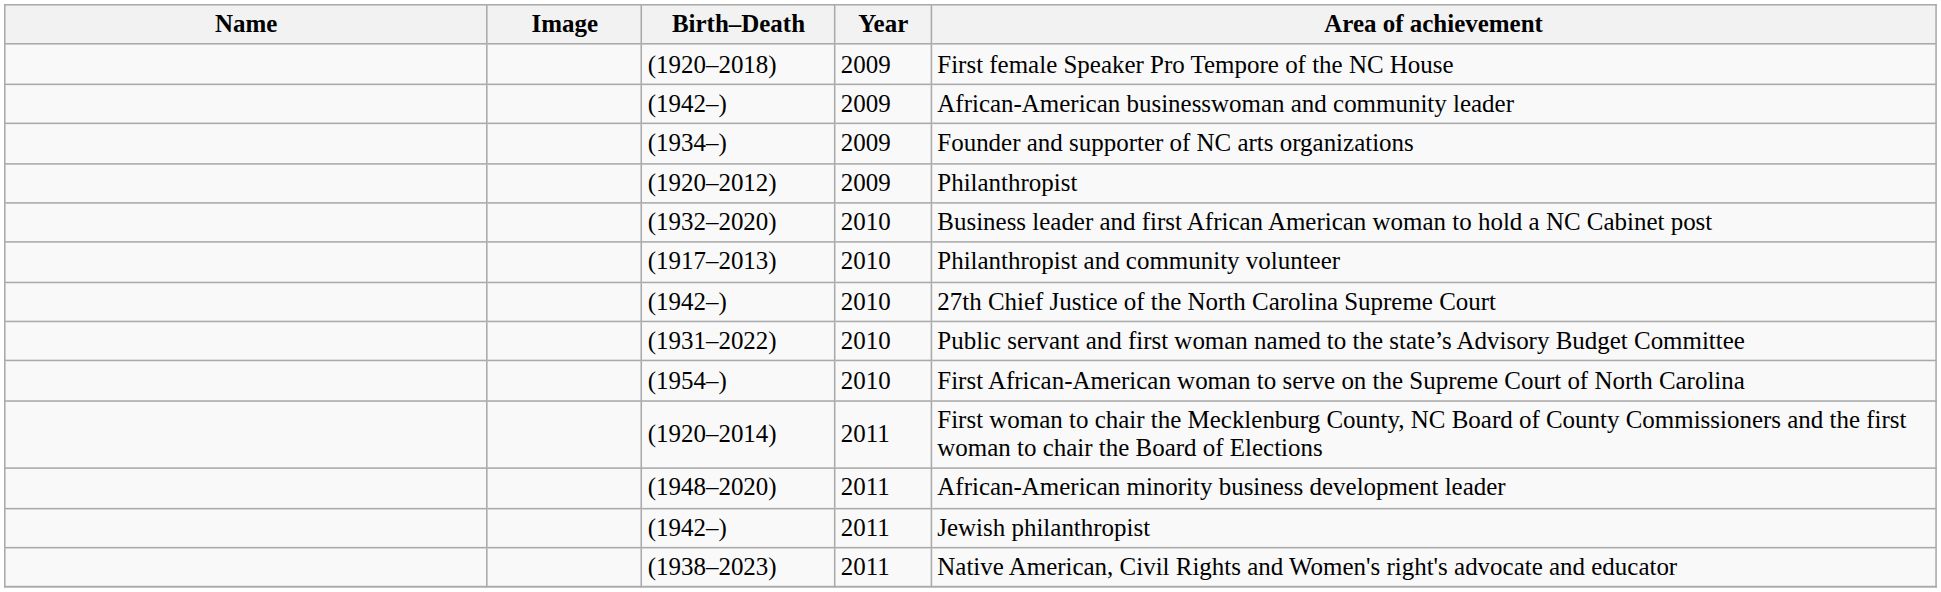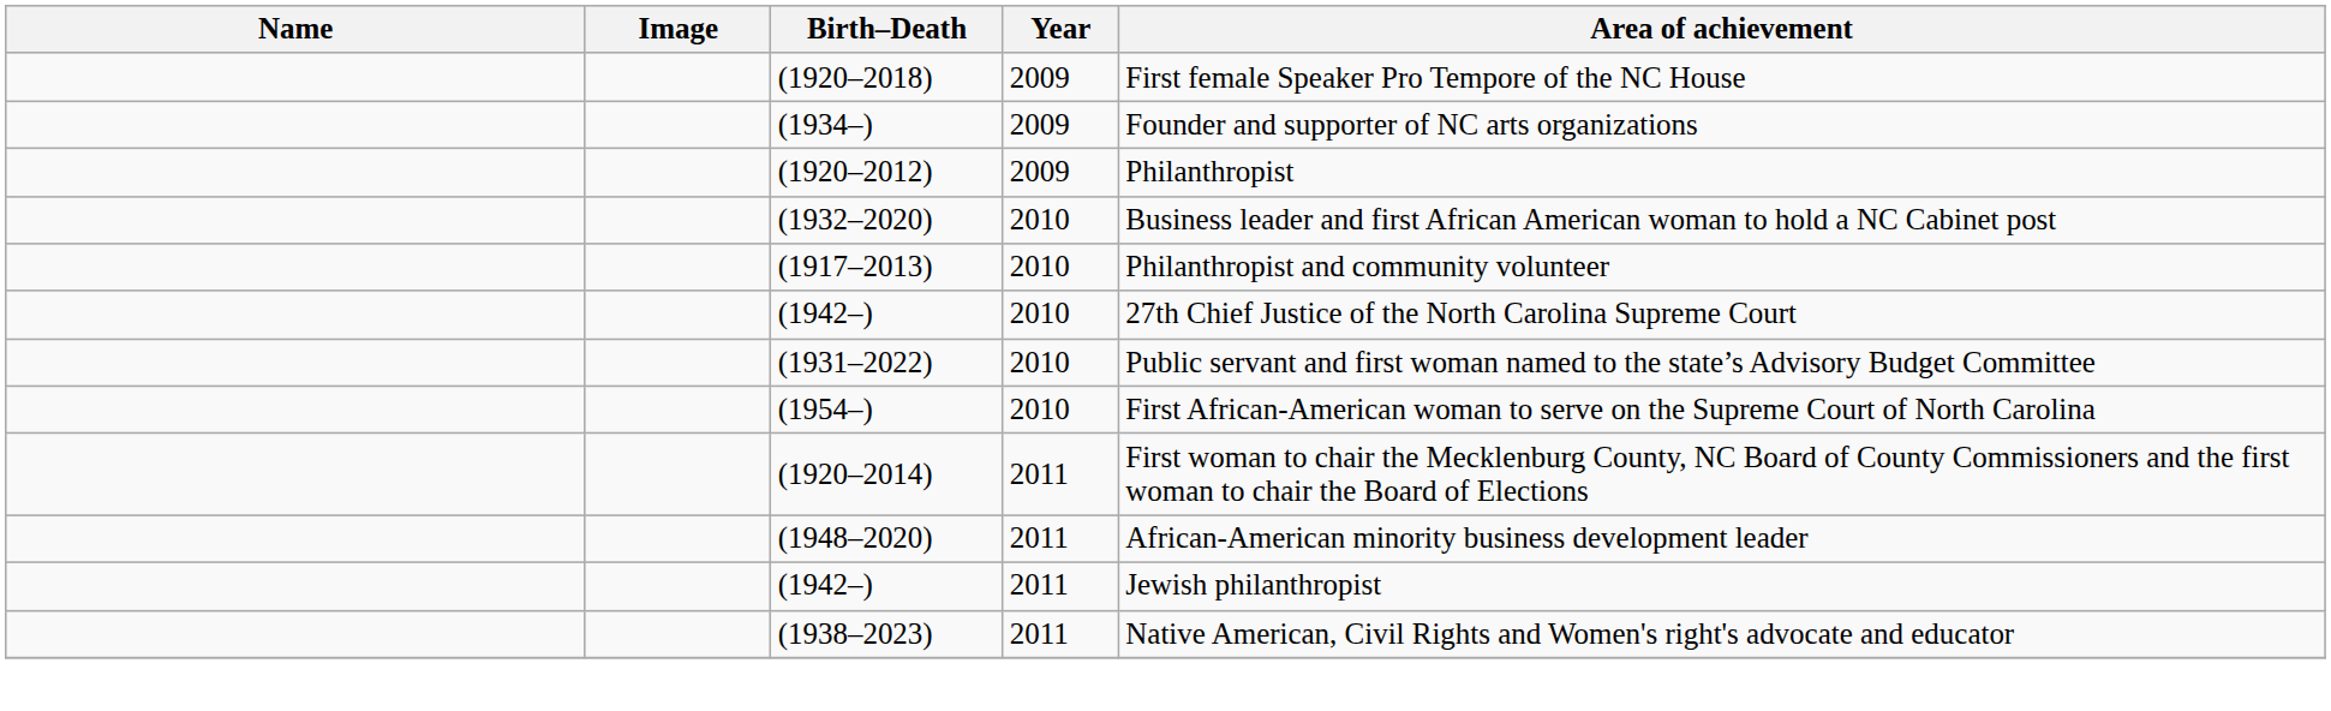- row: (1942–) | 2009 | African-American businesswoman and community leader
